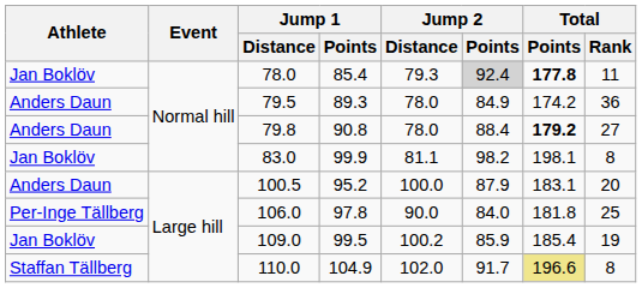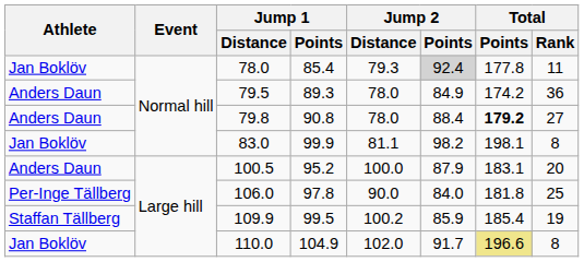85.4 | Total / Points: bold -> normal
99.5 | Athlete: Jan Boklöv -> Staffan Tällberg
99.5 | Jump 1 / Distance: 109.0 -> 109.9
104.9 | Athlete: Staffan Tällberg -> Jan Boklöv
